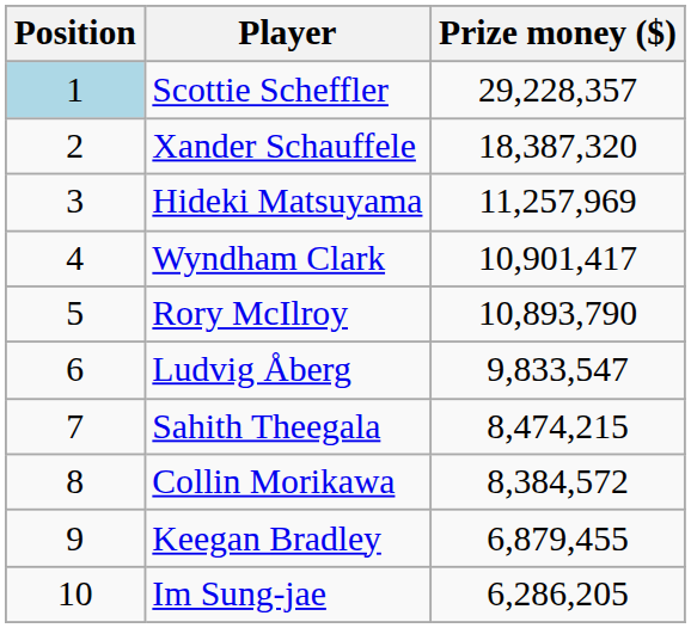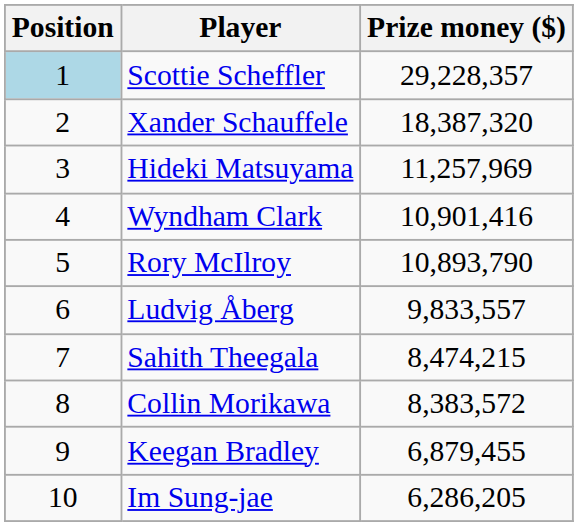Wyndham Clark | Prize money ($): 10,901,417 -> 10,901,416
Ludvig Åberg | Prize money ($): 9,833,547 -> 9,833,557
Collin Morikawa | Prize money ($): 8,384,572 -> 8,383,572
